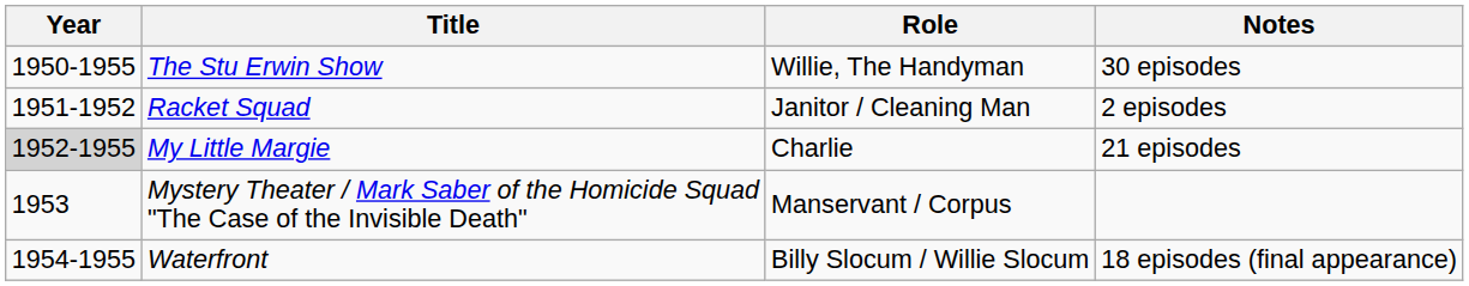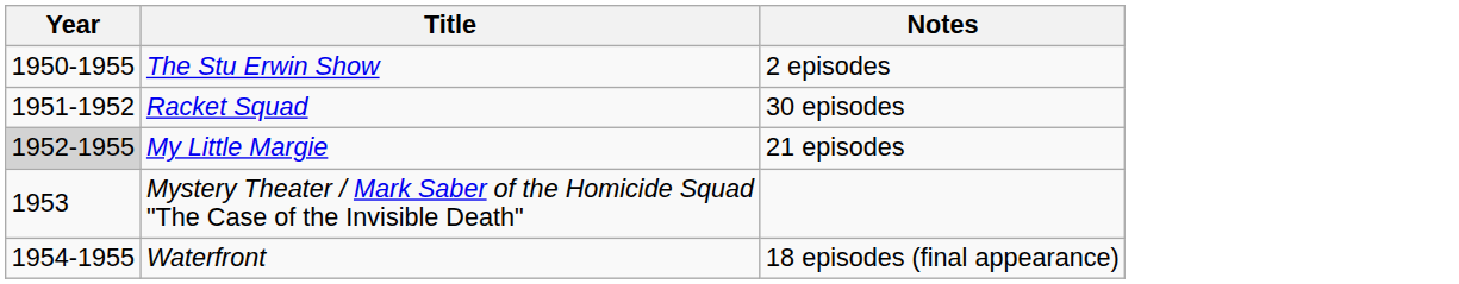- column: Role | Willie, The Handyman | Janitor / Cleaning Man | Charlie | Manservant / Corpus | Billy Slocum / Willie Slocum
The Stu Erwin Show | Notes: 30 episodes -> 2 episodes
Racket Squad | Notes: 2 episodes -> 30 episodes
